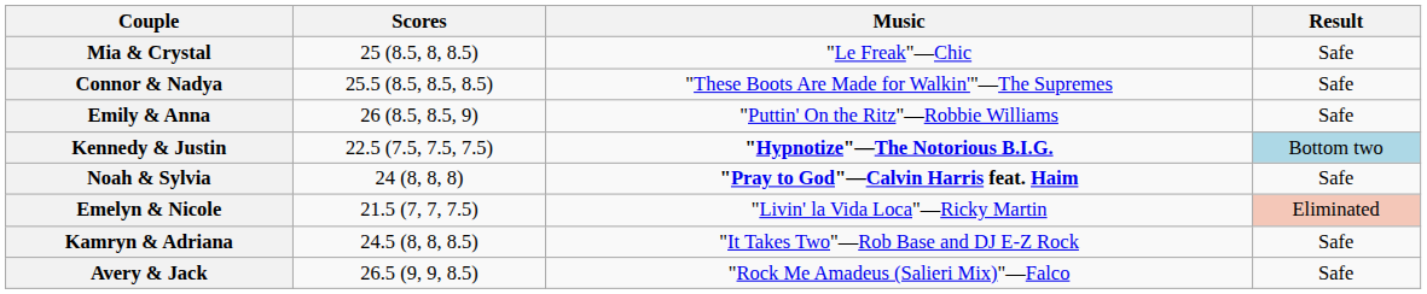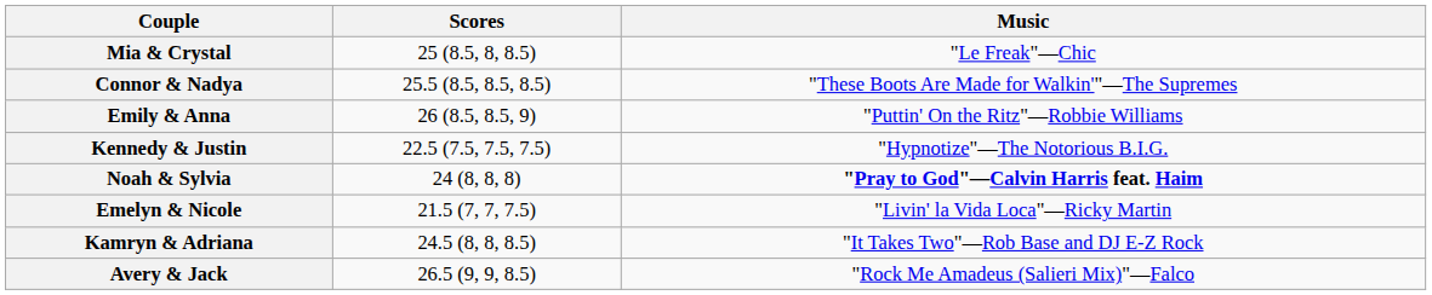- column: Result | Safe | Safe | Safe | Bottom two | Safe | Eliminated | Safe | Safe
Kennedy & Justin | Music: bold -> normal
